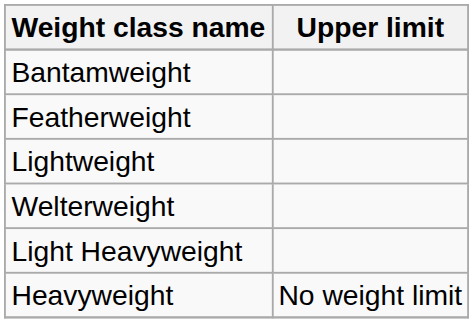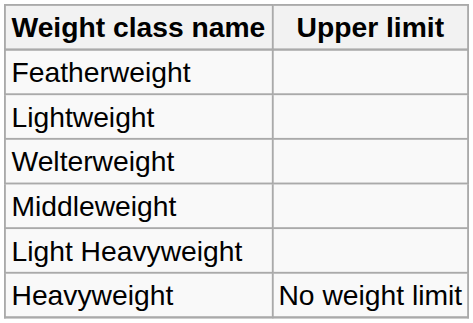- row: Bantamweight
+ row: Middleweight
